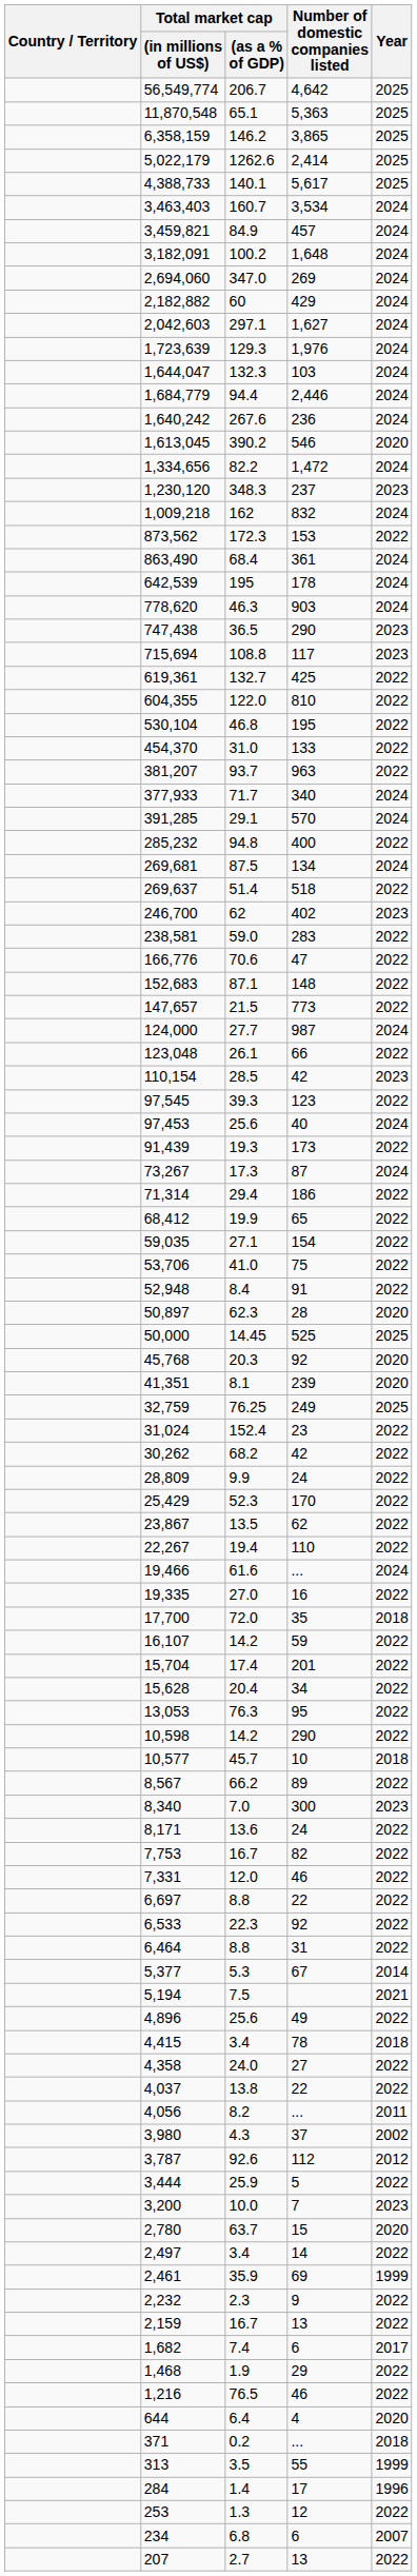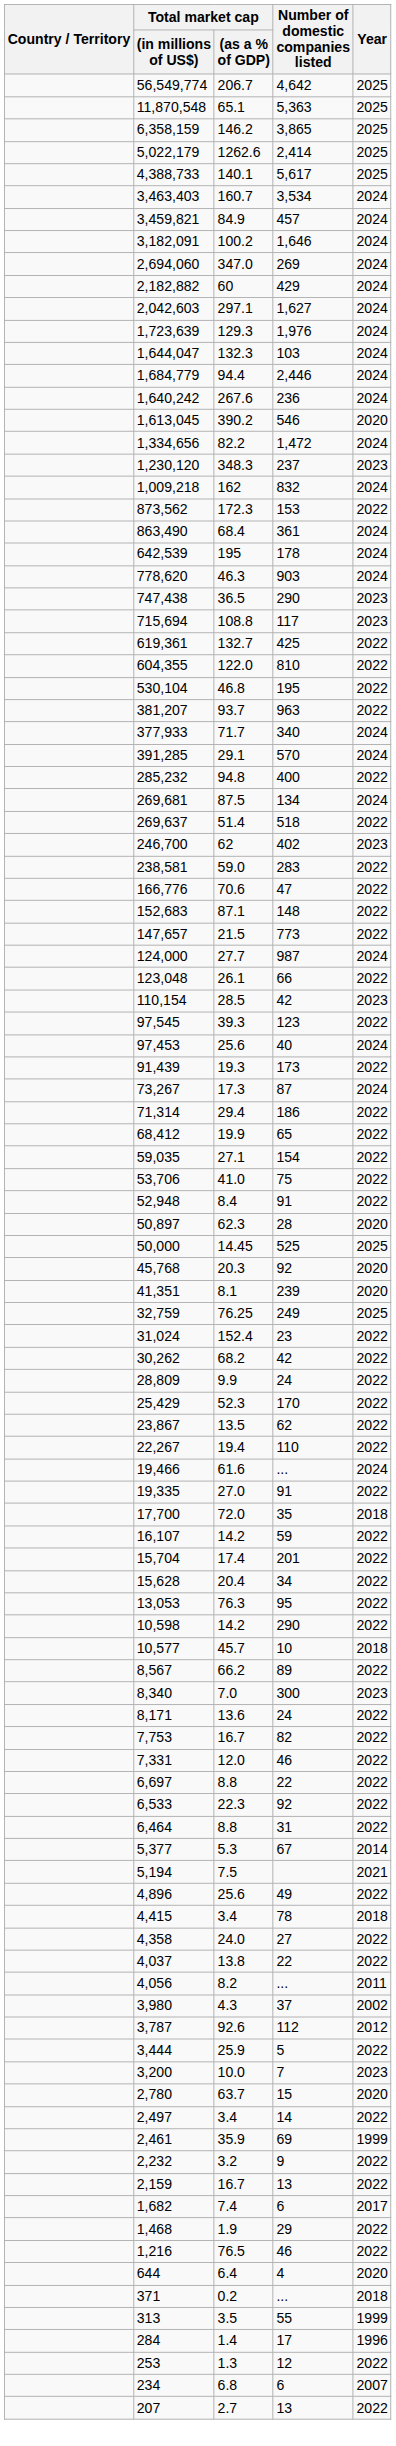3,182,091 | Number of domestic companies listed: 1,648 -> 1,646
- row: 454,370 | 31.0 | 133 | 2022
19,335 | Number of domestic companies listed: 16 -> 91
2,232 | Total market cap / (as a % of GDP): 2.3 -> 3.2
